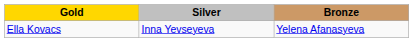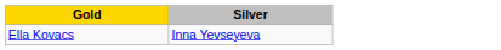- column: Bronze | Yelena Afanasyeva
